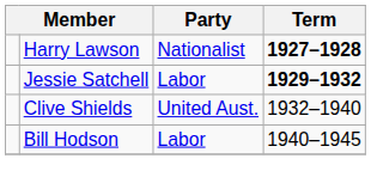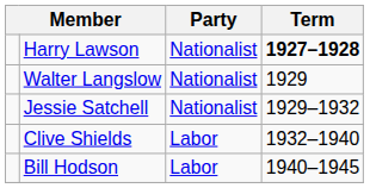+ row: Walter Langslow | Nationalist | 1929
Jessie Satchell | Party: Labor -> Nationalist
Jessie Satchell | Term: bold -> normal
Clive Shields | Party: United Aust. -> Labor
